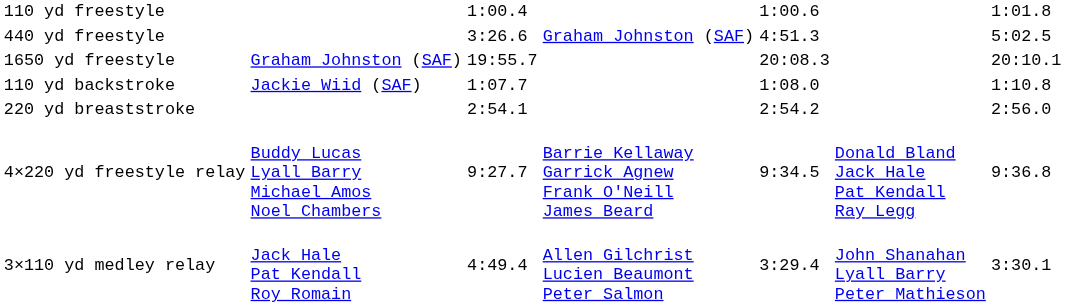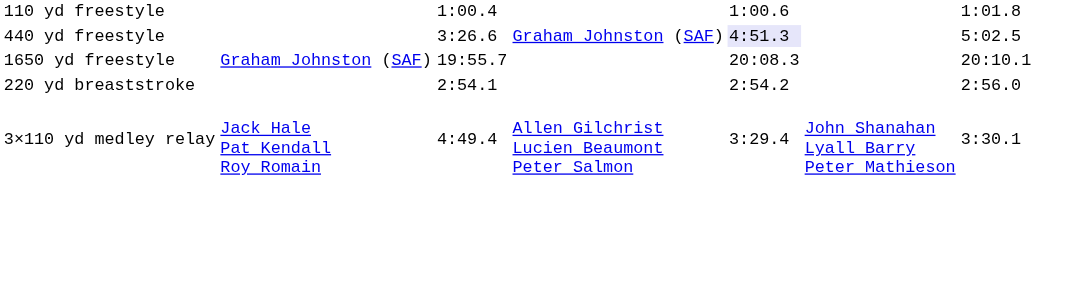440 yd freestyle | column 5: no background -> lavender background
- row: 110 yd backstroke | Jackie Wiid (SAF) | 1:07.7 | 1:08.0 | 1:10.8
- row: 4×220 yd freestyle relay | Buddy Lucas Lyall Barry Michael Amos Noel Chambers | 9:27.7 | Barrie Kellaway Garrick Agnew Frank O'Neill James Beard | 9:34.5 | Donald Bland Jack Hale Pat Kendall Ray Legg | 9:36.8
